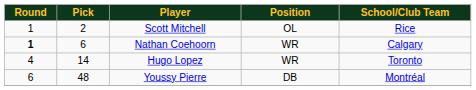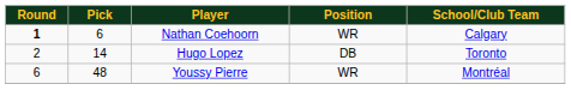- row: 1 | 2 | Scott Mitchell | OL | Rice
Hugo Lopez | Round: 4 -> 2
Hugo Lopez | Position: WR -> DB
Youssy Pierre | Position: DB -> WR
